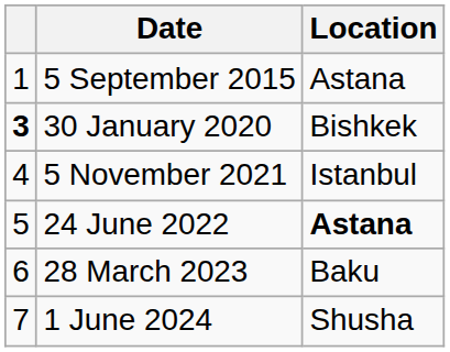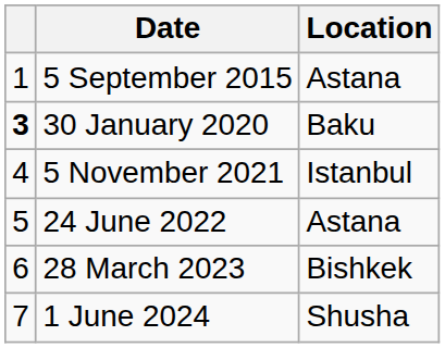30 January 2020 | Location: Bishkek -> Baku
24 June 2022 | Location: bold -> normal
28 March 2023 | Location: Baku -> Bishkek
